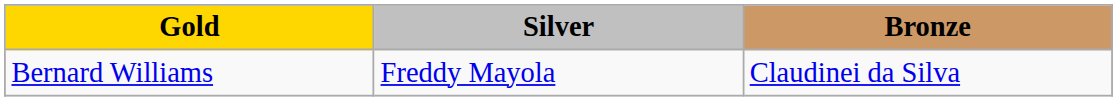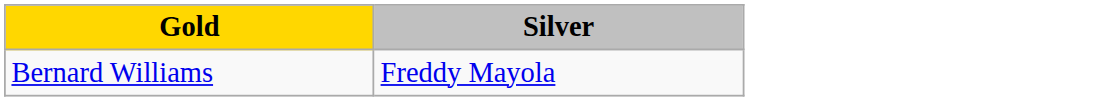- column: Bronze | Claudinei da Silva
